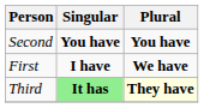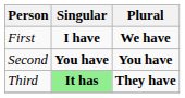rows swapped: First <-> Second
Third | Plural: lightyellow background -> no background
